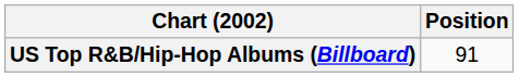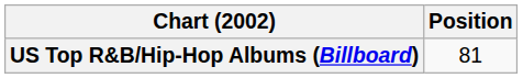US Top R&B/Hip-Hop Albums (Billboard) | Position: 91 -> 81
